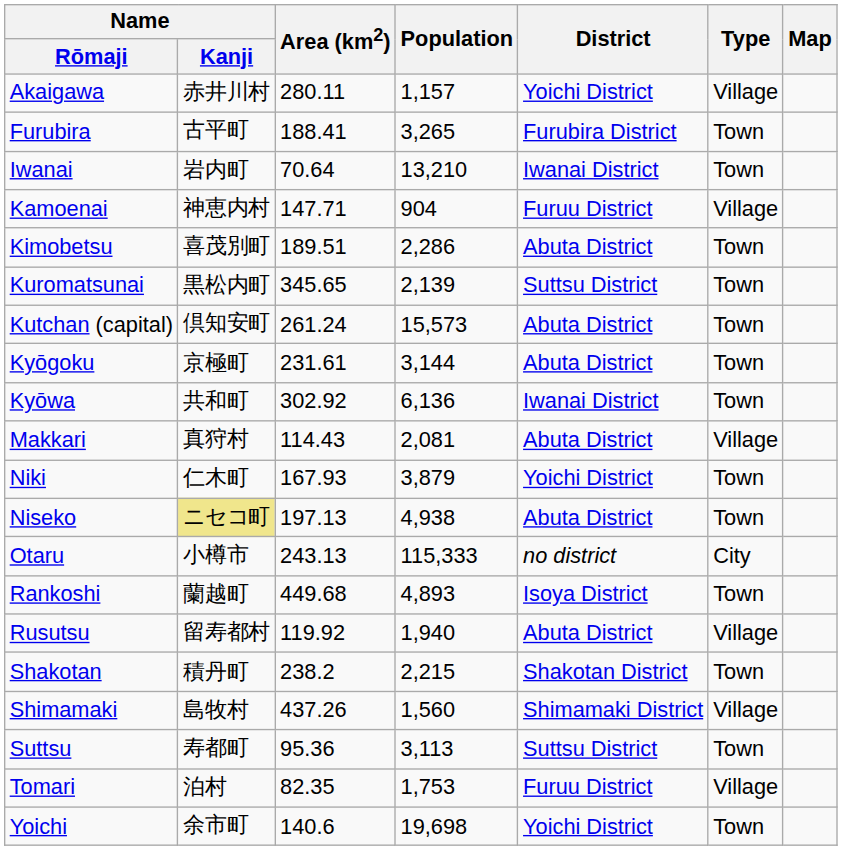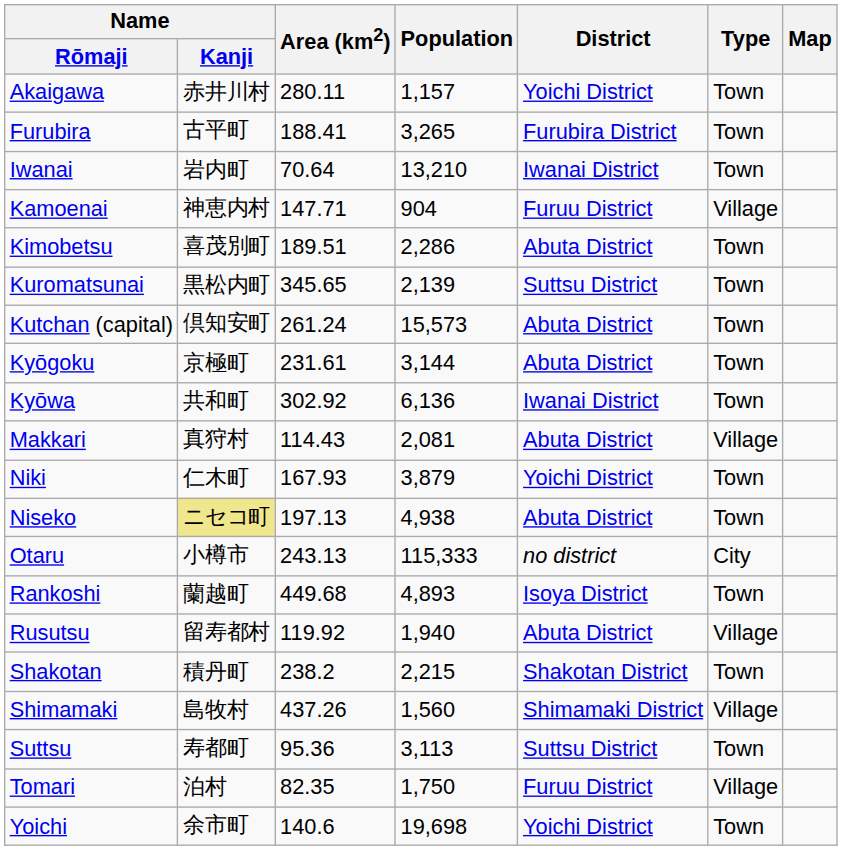Akaigawa | Type: Village -> Town
Tomari | Population: 1,753 -> 1,750
